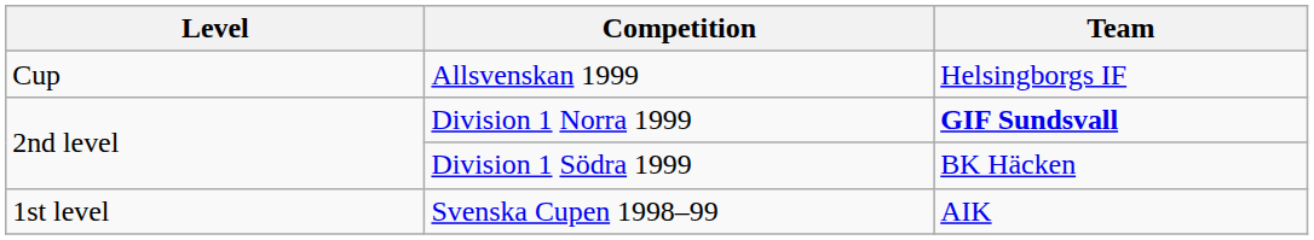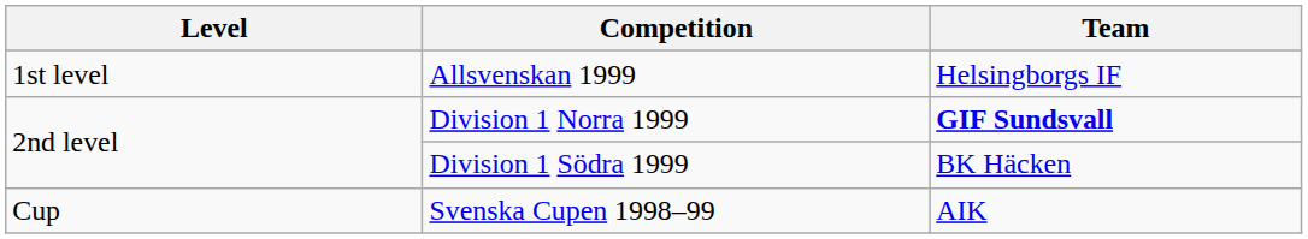Allsvenskan 1999 | Level: Cup -> 1st level
Svenska Cupen 1998–99 | Level: 1st level -> Cup
